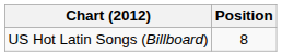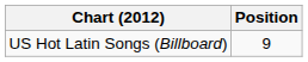US Hot Latin Songs (Billboard) | Position: 8 -> 9
